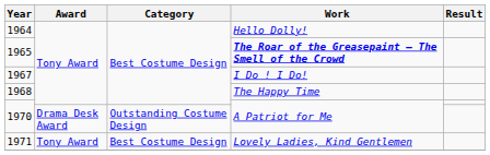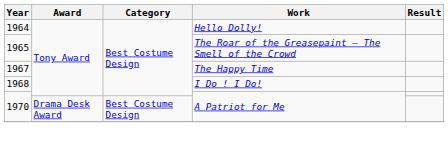1965 | Work: bold -> normal
1967 | Work: I Do ! I Do! -> The Happy Time
1968 | Work: The Happy Time -> I Do ! I Do!
1970 / Drama Desk Award | Category: Outstanding Costume Design -> Best Costume Design
- row: 1971 | Tony Award | Best Costume Design | Lovely Ladies, Kind Gentlemen
